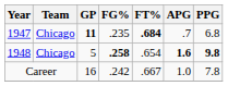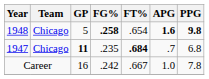rows swapped: 1947 <-> 1948
